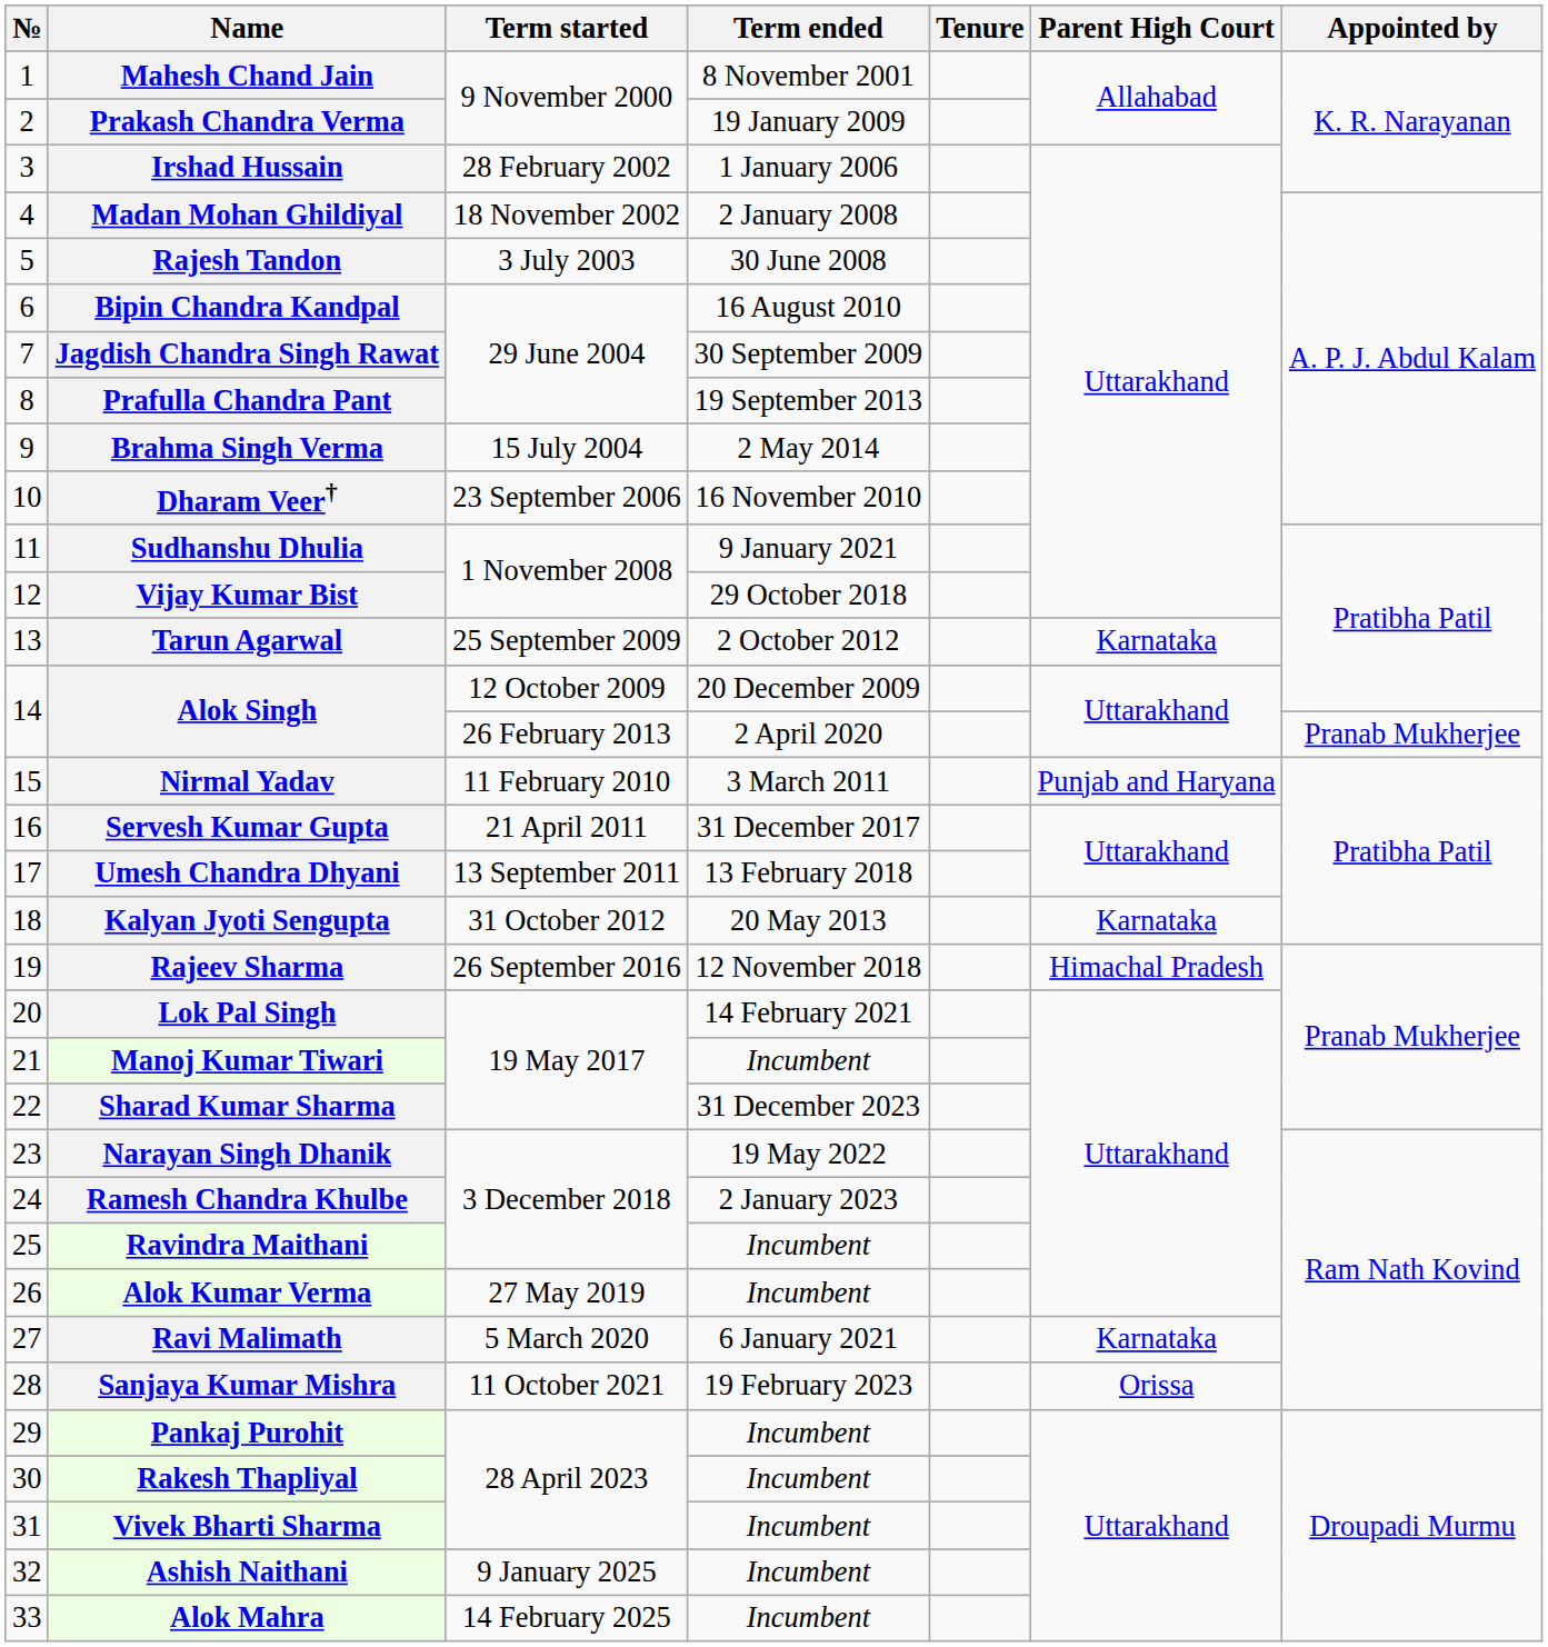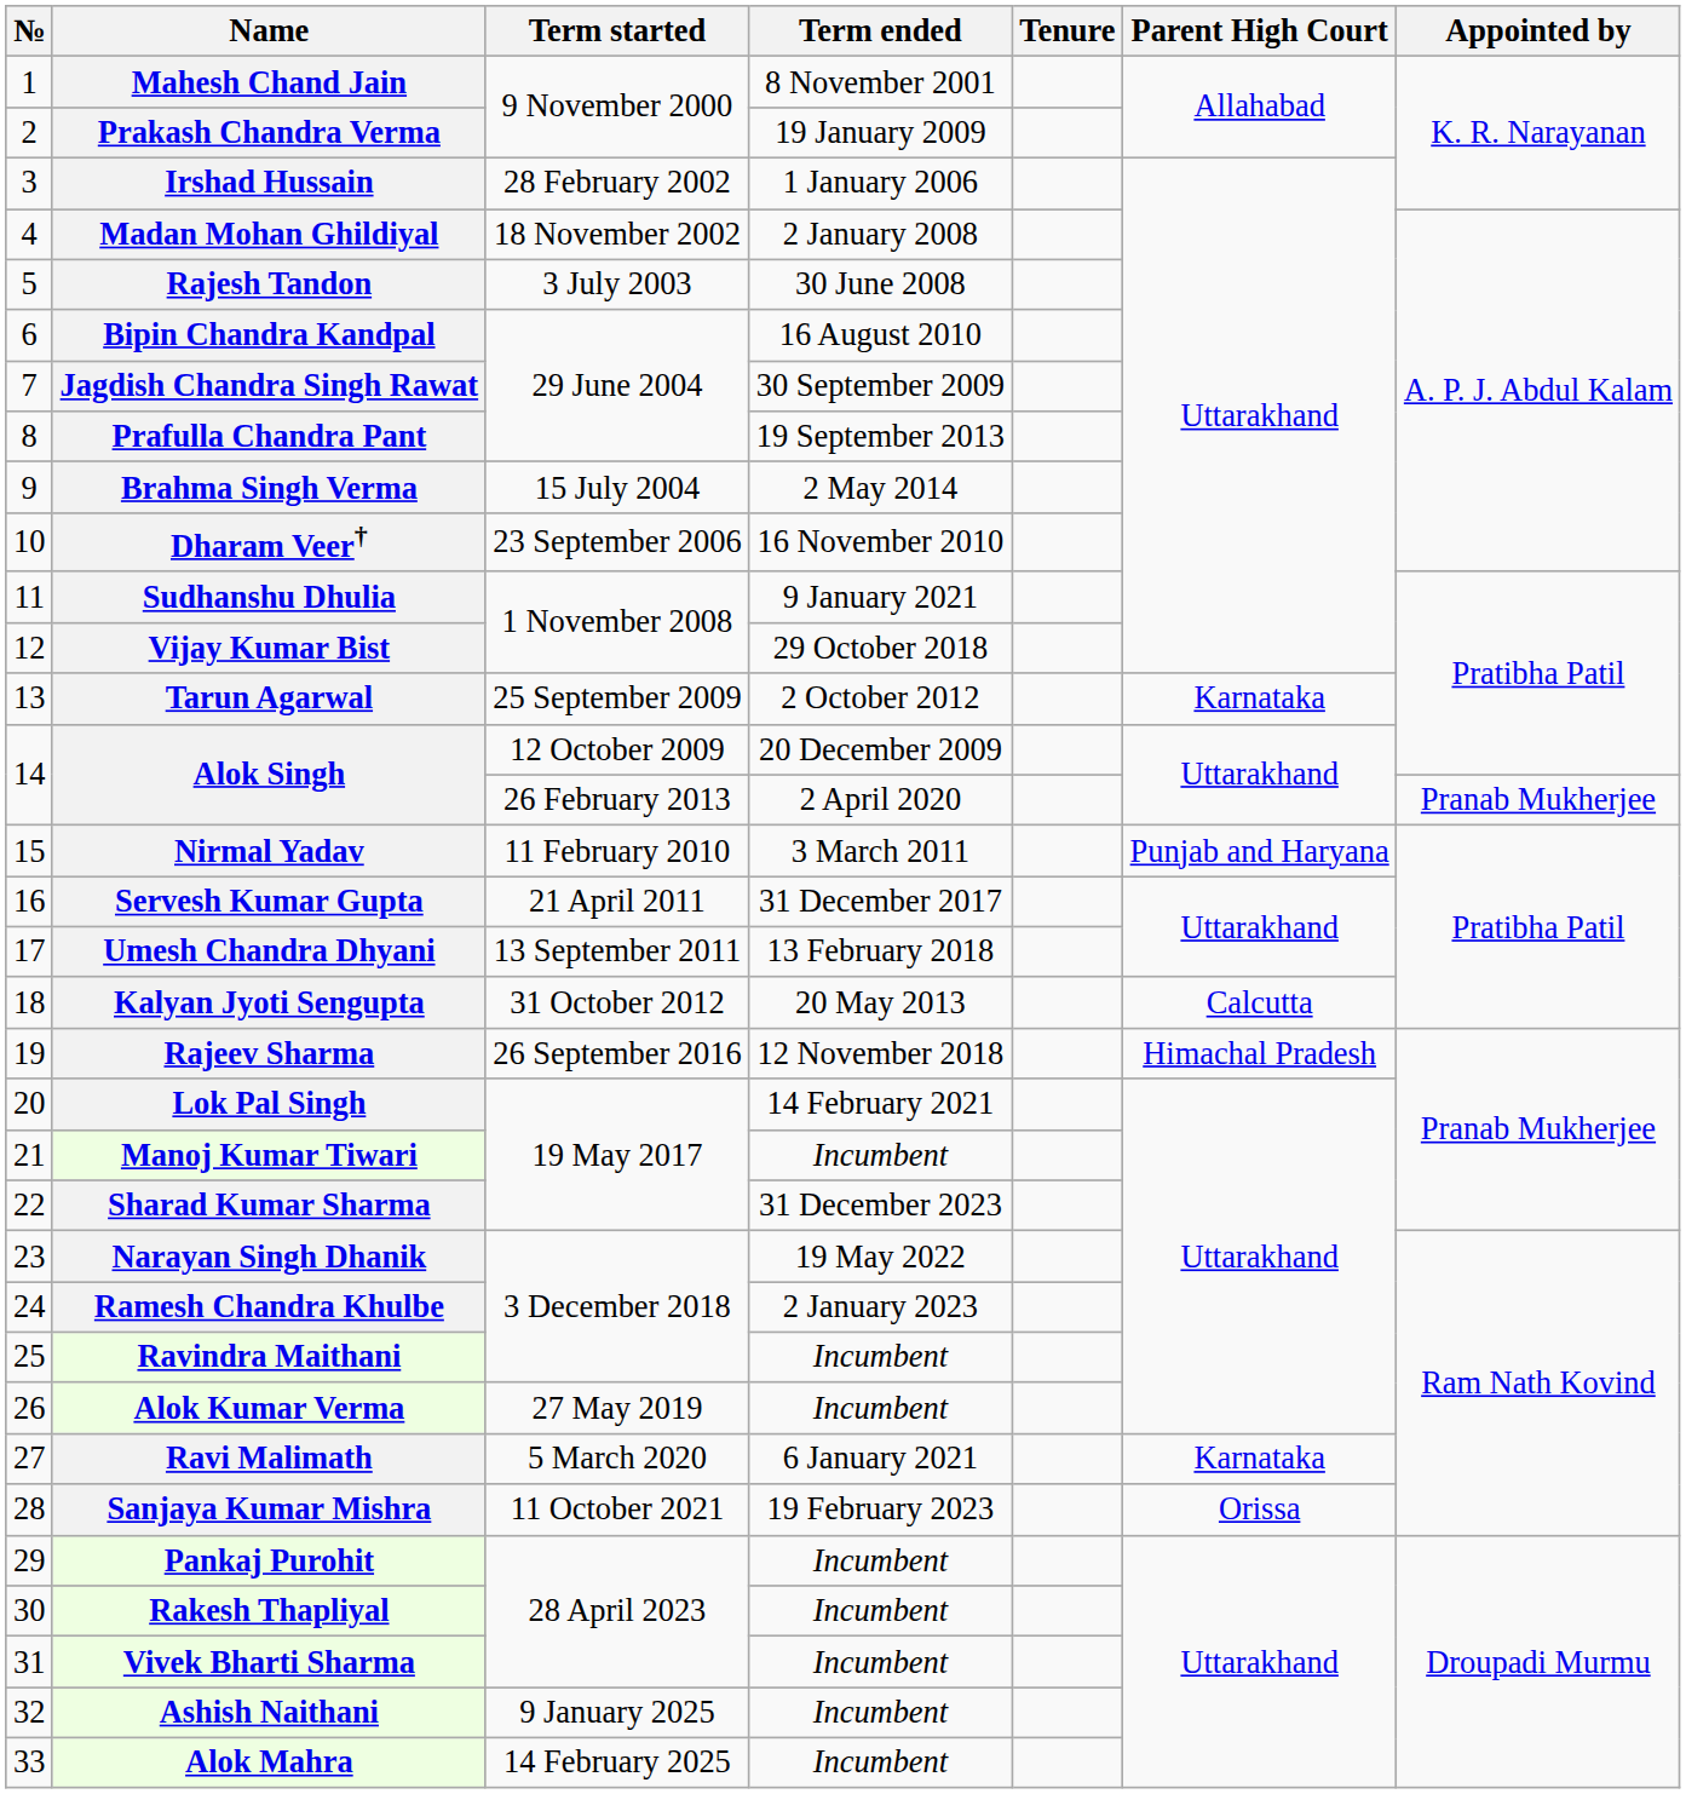Kalyan Jyoti Sengupta | Parent High Court: Karnataka -> Calcutta
